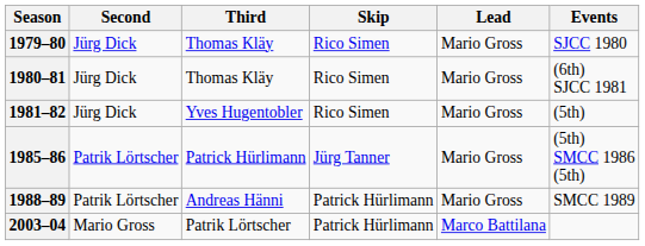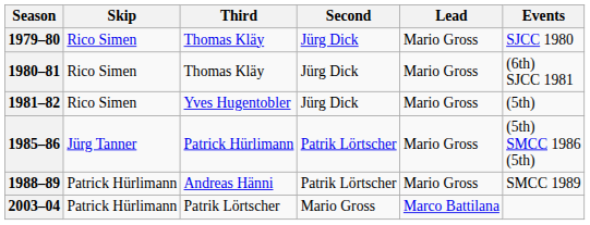columns swapped: Skip <-> Second
